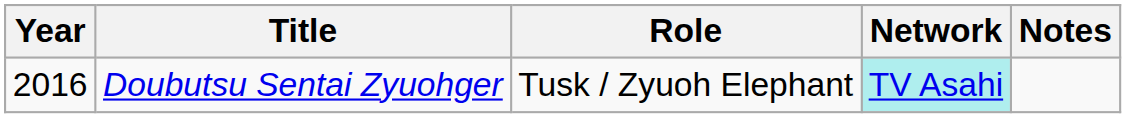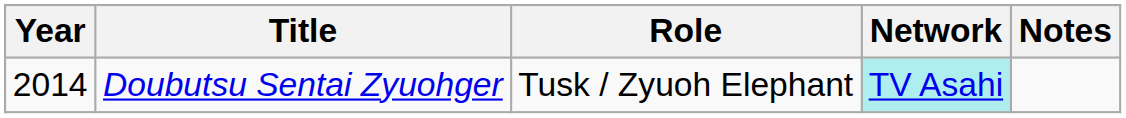Doubutsu Sentai Zyuohger | Year: 2016 -> 2014
